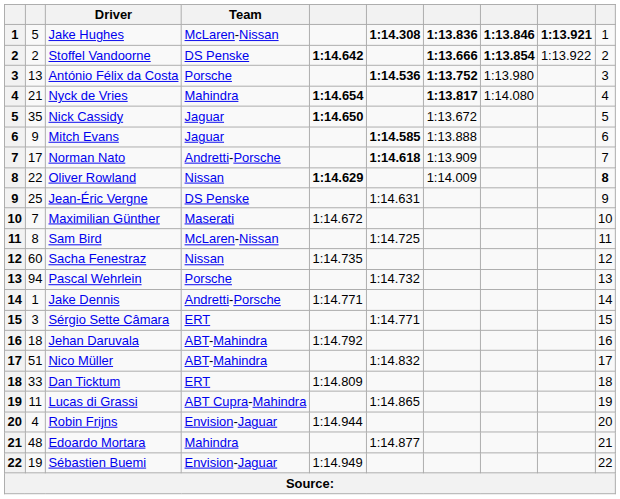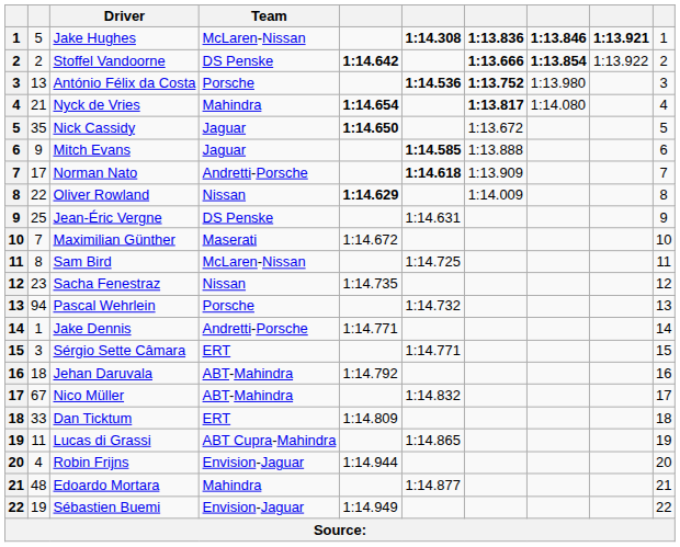Oliver Rowland | column 10: bold -> normal
Sacha Fenestraz | column 2: 60 -> 23
Nico Müller | column 2: 51 -> 67
